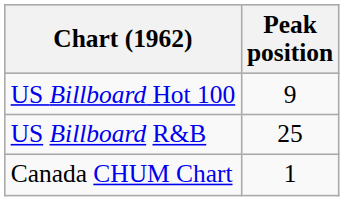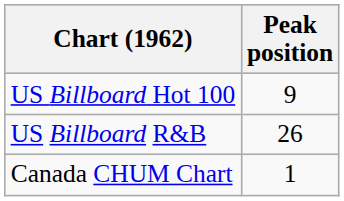US Billboard R&B | Peak position: 25 -> 26
